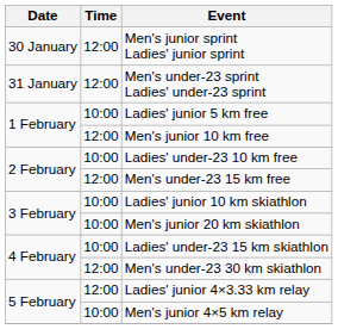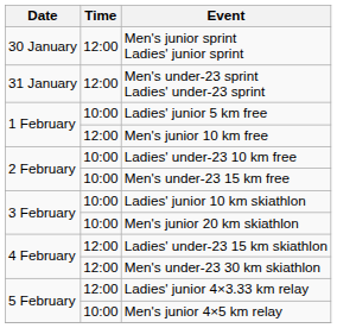Men's under-23 15 km free | Time: 12:00 -> 10:00
Ladies' under-23 15 km skiathlon | Time: 10:00 -> 12:00
